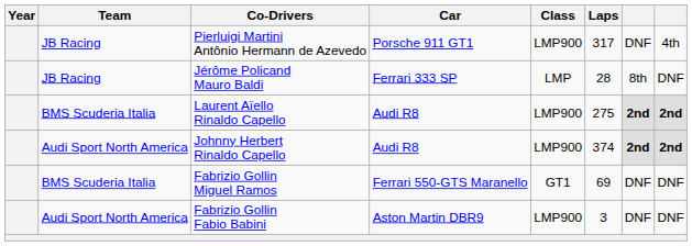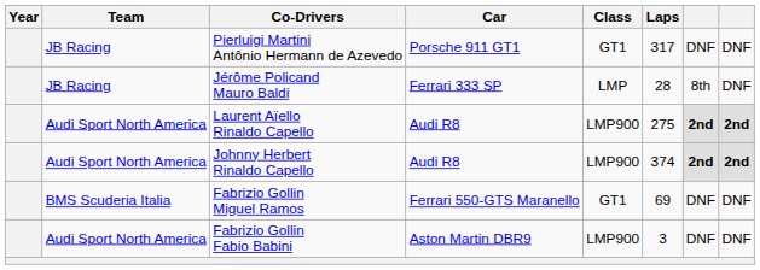Pierluigi Martini Antônio Hermann de Azevedo | Class: LMP900 -> GT1
Pierluigi Martini Antônio Hermann de Azevedo | column 8: 4th -> DNF
Laurent Aïello Rinaldo Capello | Team: BMS Scuderia Italia -> Audi Sport North America
